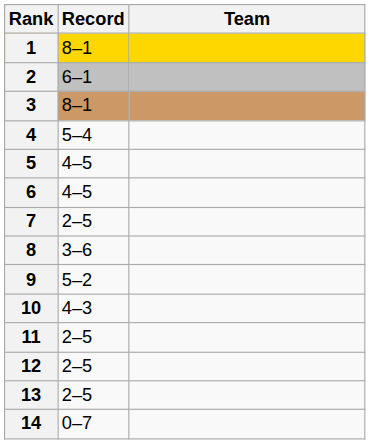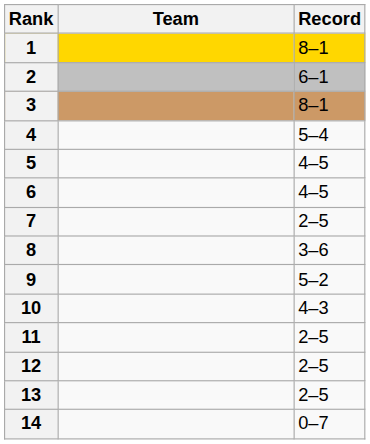columns swapped: Team <-> Record
